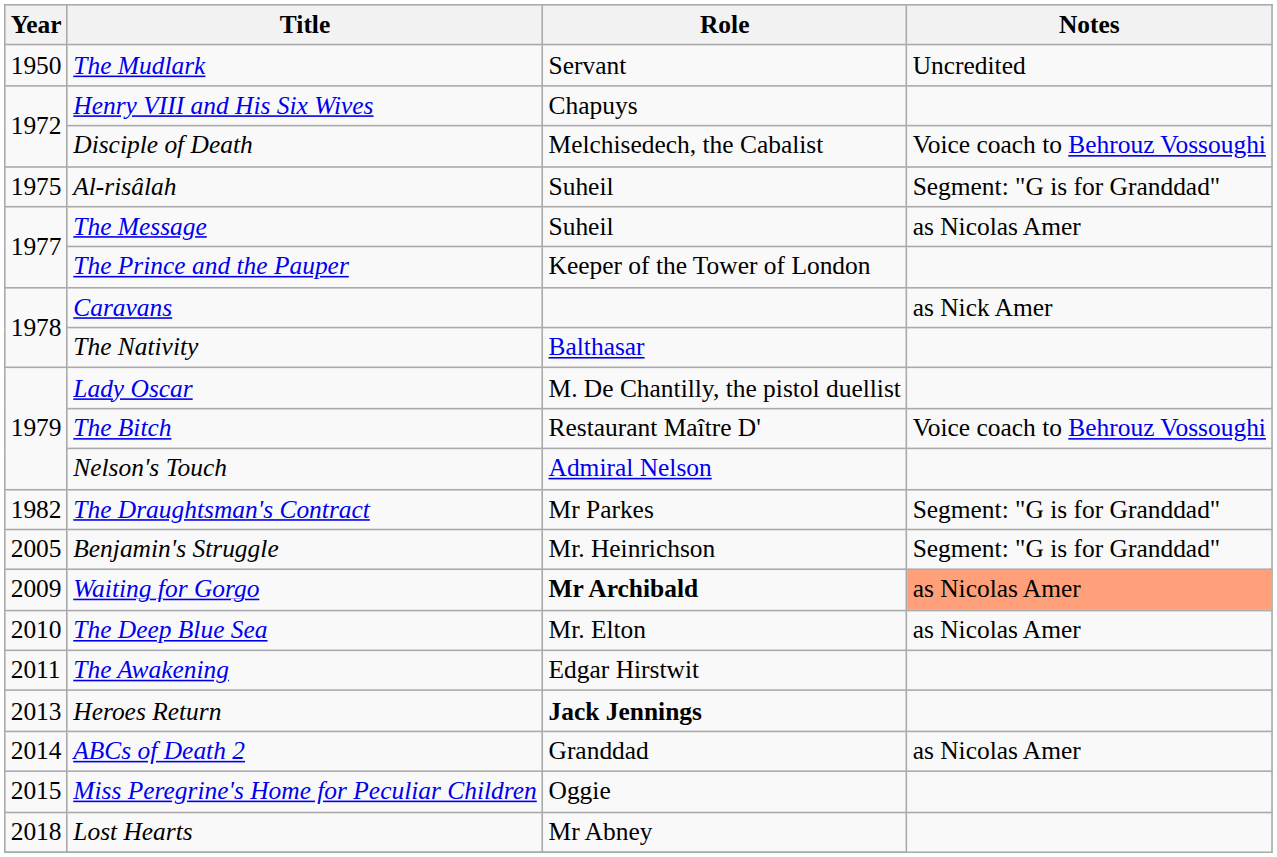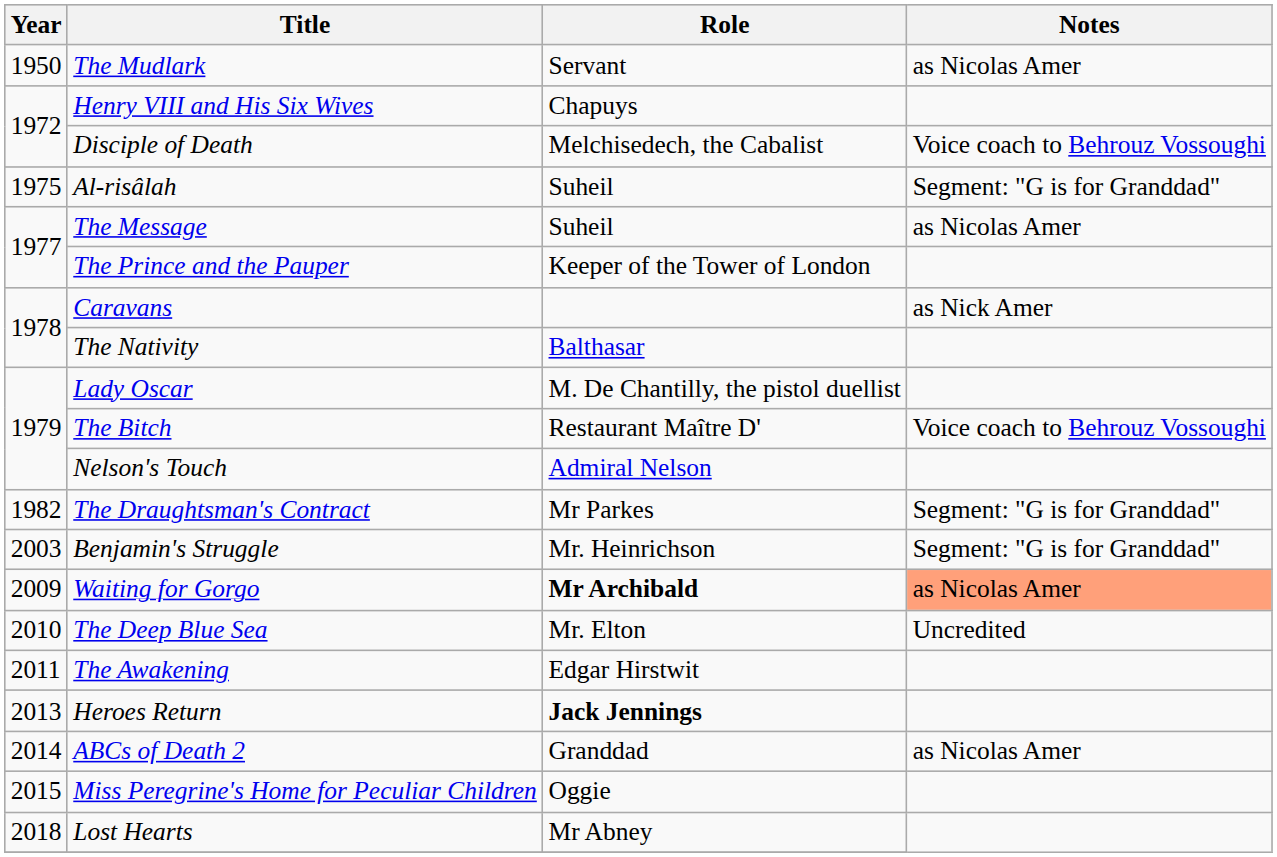The Mudlark | Notes: Uncredited -> as Nicolas Amer
Benjamin's Struggle | Year: 2005 -> 2003
The Deep Blue Sea | Notes: as Nicolas Amer -> Uncredited
